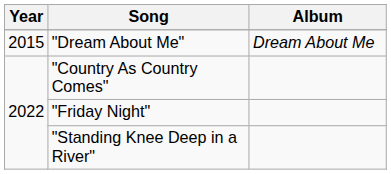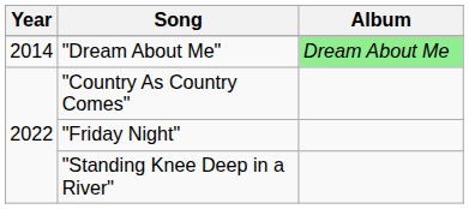"Dream About Me" | Year: 2015 -> 2014
"Dream About Me" | Album: no background -> lightgreen background
